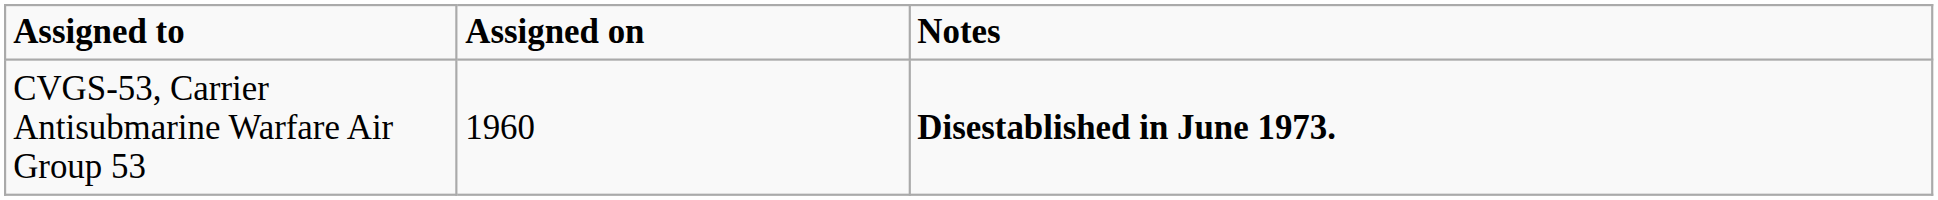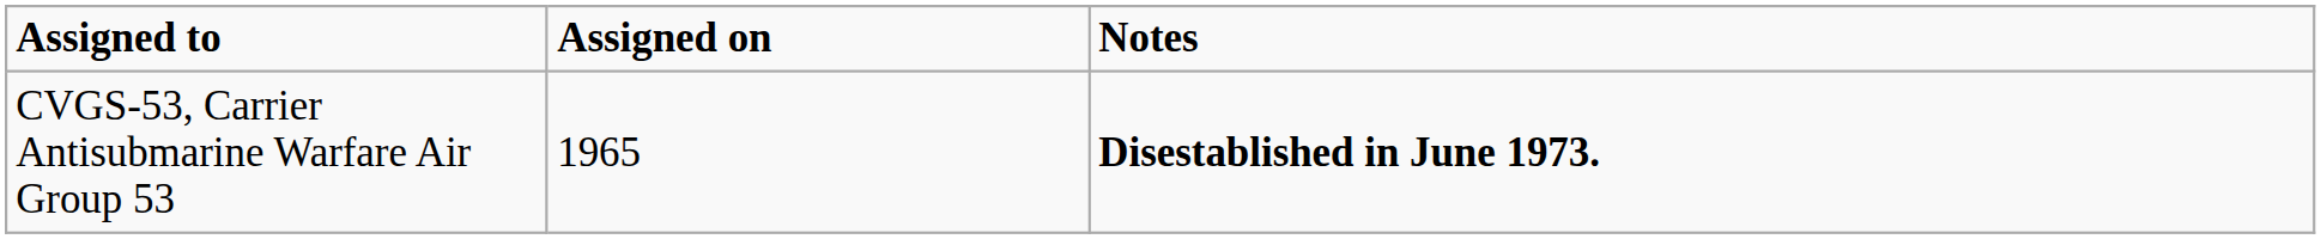CVGS-53, Carrier Antisubmarine Warfare Air Group 53 | Assigned on: 1960 -> 1965
